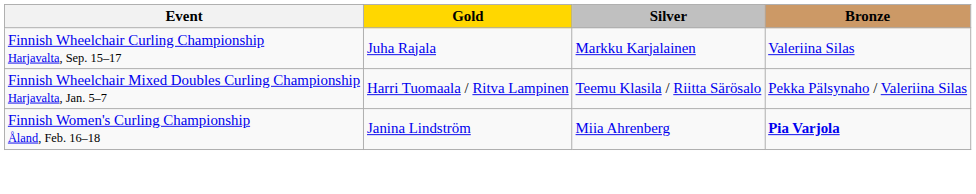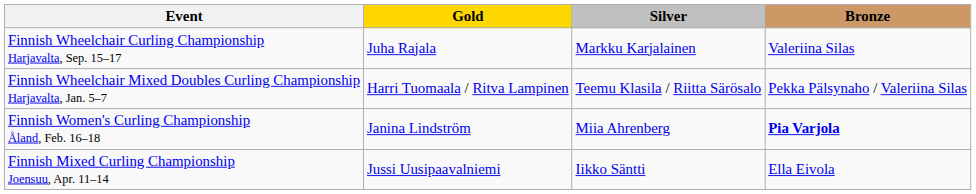+ row: Finnish Mixed Curling Championship Joensuu, Apr. 11–14 | Jussi Uusipaavalniemi | Iikko Säntti | Ella Eivola
